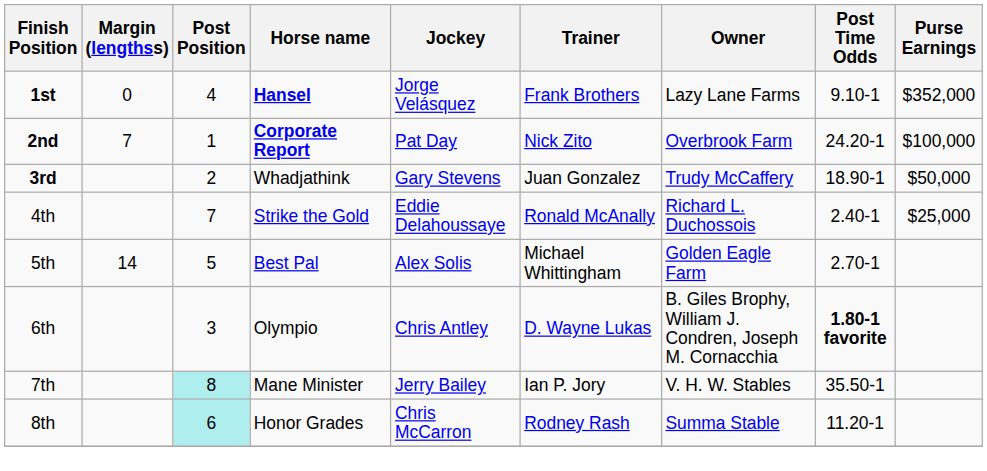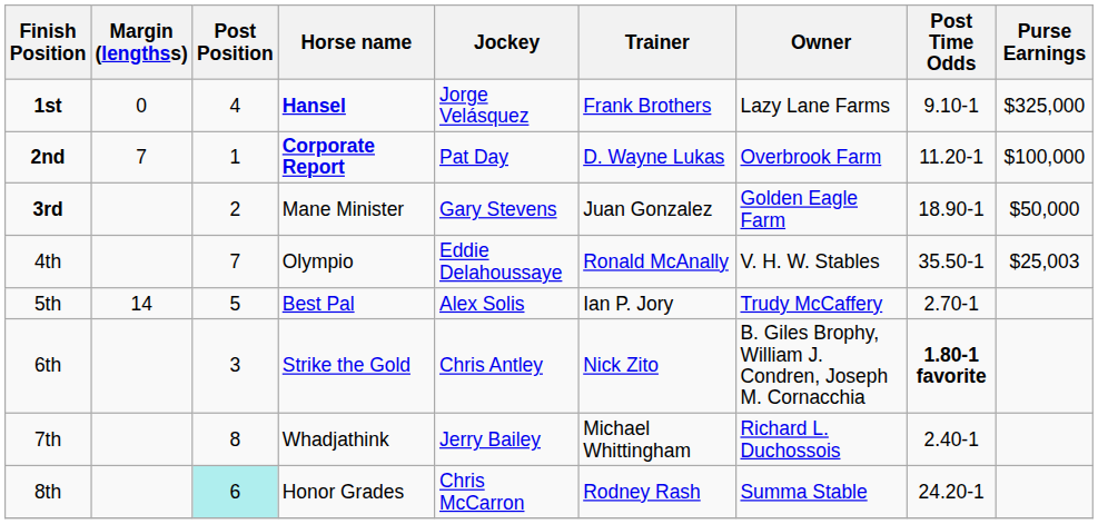1st | Purse Earnings: $352,000 -> $325,000
2nd | Trainer: Nick Zito -> D. Wayne Lukas
2nd | Post Time Odds: 24.20-1 -> 11.20-1
3rd | Horse name: Whadjathink -> Mane Minister
3rd | Owner: Trudy McCaffery -> Golden Eagle Farm
4th | Horse name: Strike the Gold -> Olympio
4th | Owner: Richard L. Duchossois -> V. H. W. Stables
4th | Post Time Odds: 2.40-1 -> 35.50-1
4th | Purse Earnings: $25,000 -> $25,003
5th | Trainer: Michael Whittingham -> Ian P. Jory
5th | Owner: Golden Eagle Farm -> Trudy McCaffery
6th | Horse name: Olympio -> Strike the Gold
6th | Trainer: D. Wayne Lukas -> Nick Zito
7th | Post Position: paleturquoise background -> no background
7th | Horse name: Mane Minister -> Whadjathink
7th | Trainer: Ian P. Jory -> Michael Whittingham
7th | Owner: V. H. W. Stables -> Richard L. Duchossois
7th | Post Time Odds: 35.50-1 -> 2.40-1
8th | Post Time Odds: 11.20-1 -> 24.20-1
